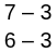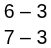rows swapped: 6 – 3 <-> 7 – 3
